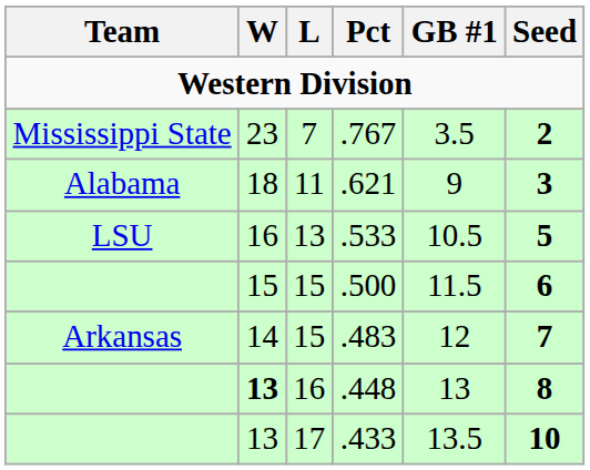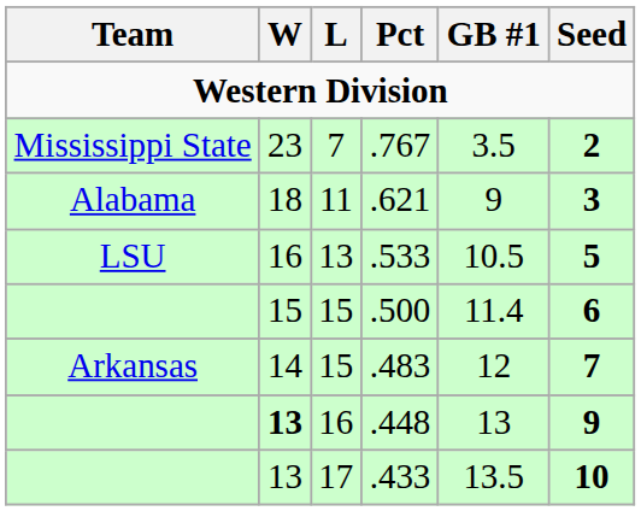.500 | GB #1: 11.5 -> 11.4
.448 | Seed: 8 -> 9
